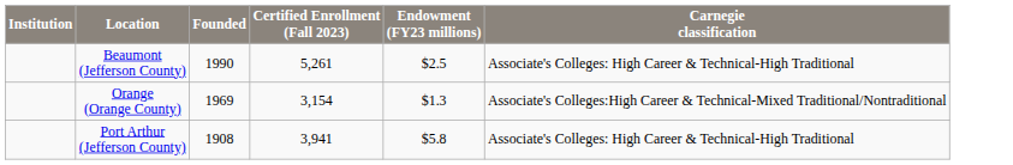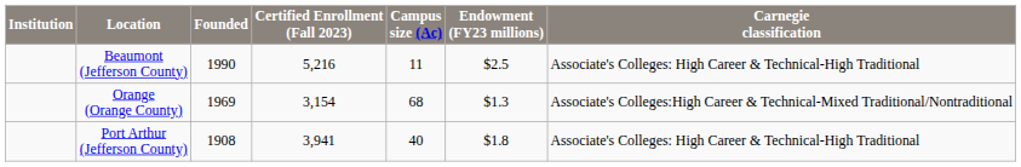+ column: Campus size (Ac) | 11 | 68 | 40
Beaumont (Jefferson County) | Certified Enrollment (Fall 2023): 5,261 -> 5,216
Port Arthur (Jefferson County) | Endowment (FY23 millions): $5.8 -> $1.8
